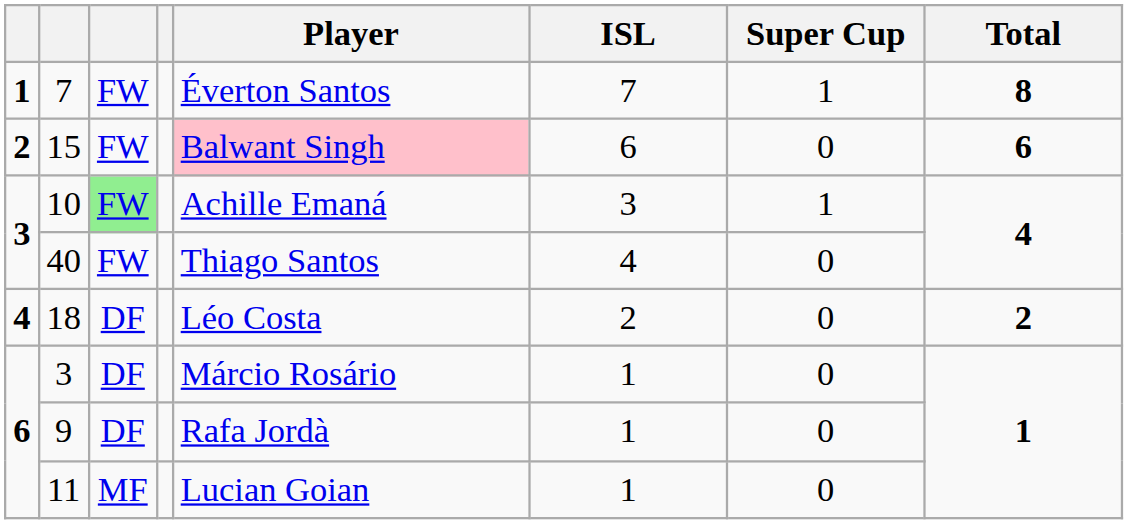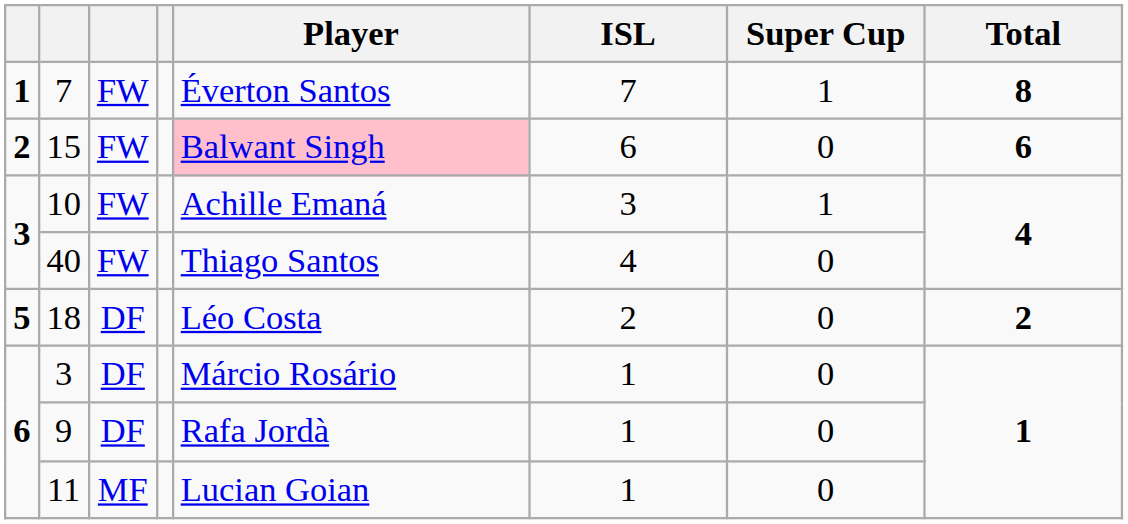10 | column 3: lightgreen background -> no background
18 | column 1: 4 -> 5
